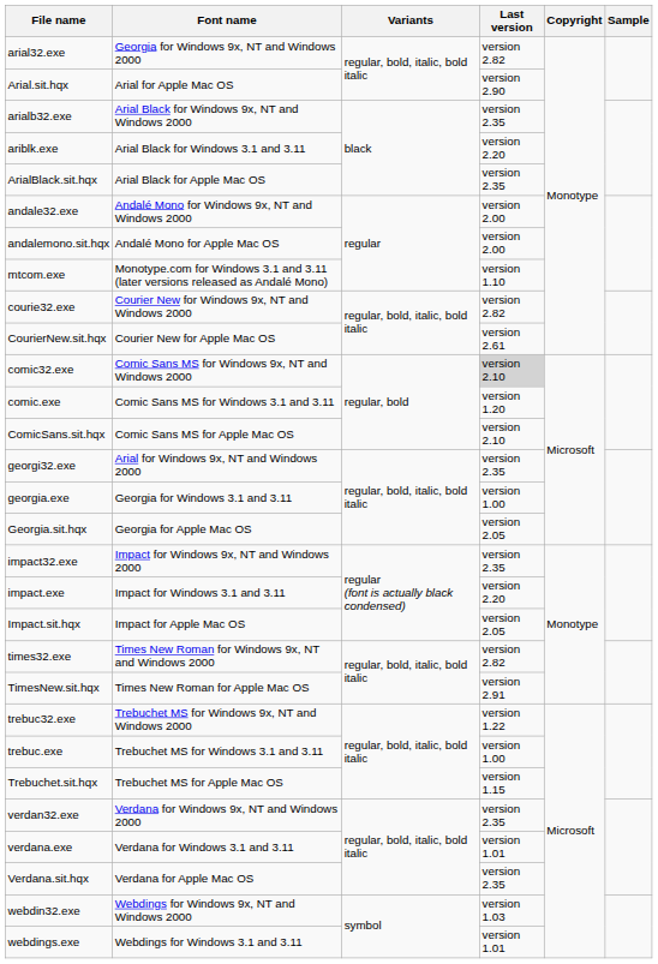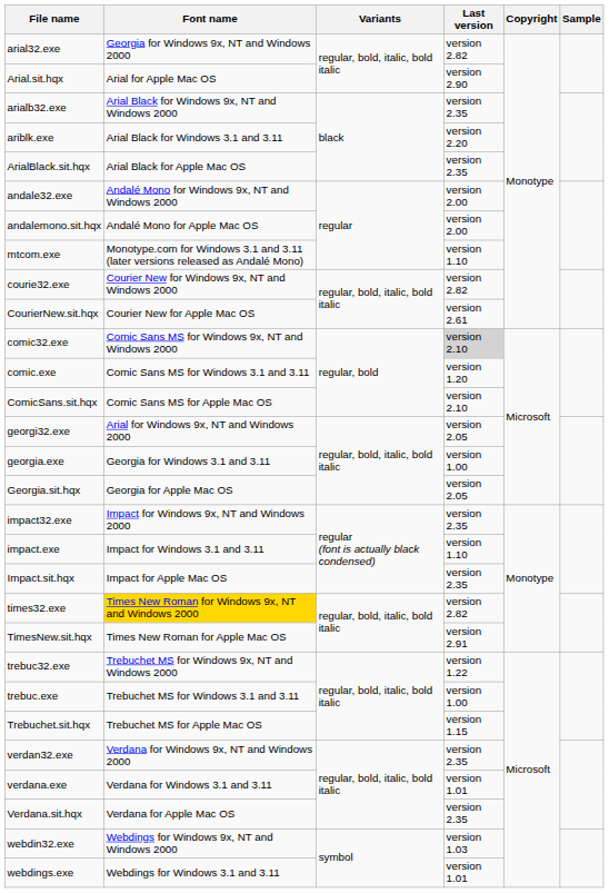georgi32.exe | Last version: version 2.35 -> version 2.05
impact.exe | Last version: version 2.20 -> version 1.10
Impact.sit.hqx | Last version: version 2.05 -> version 2.35
times32.exe | Font name: no background -> gold background
